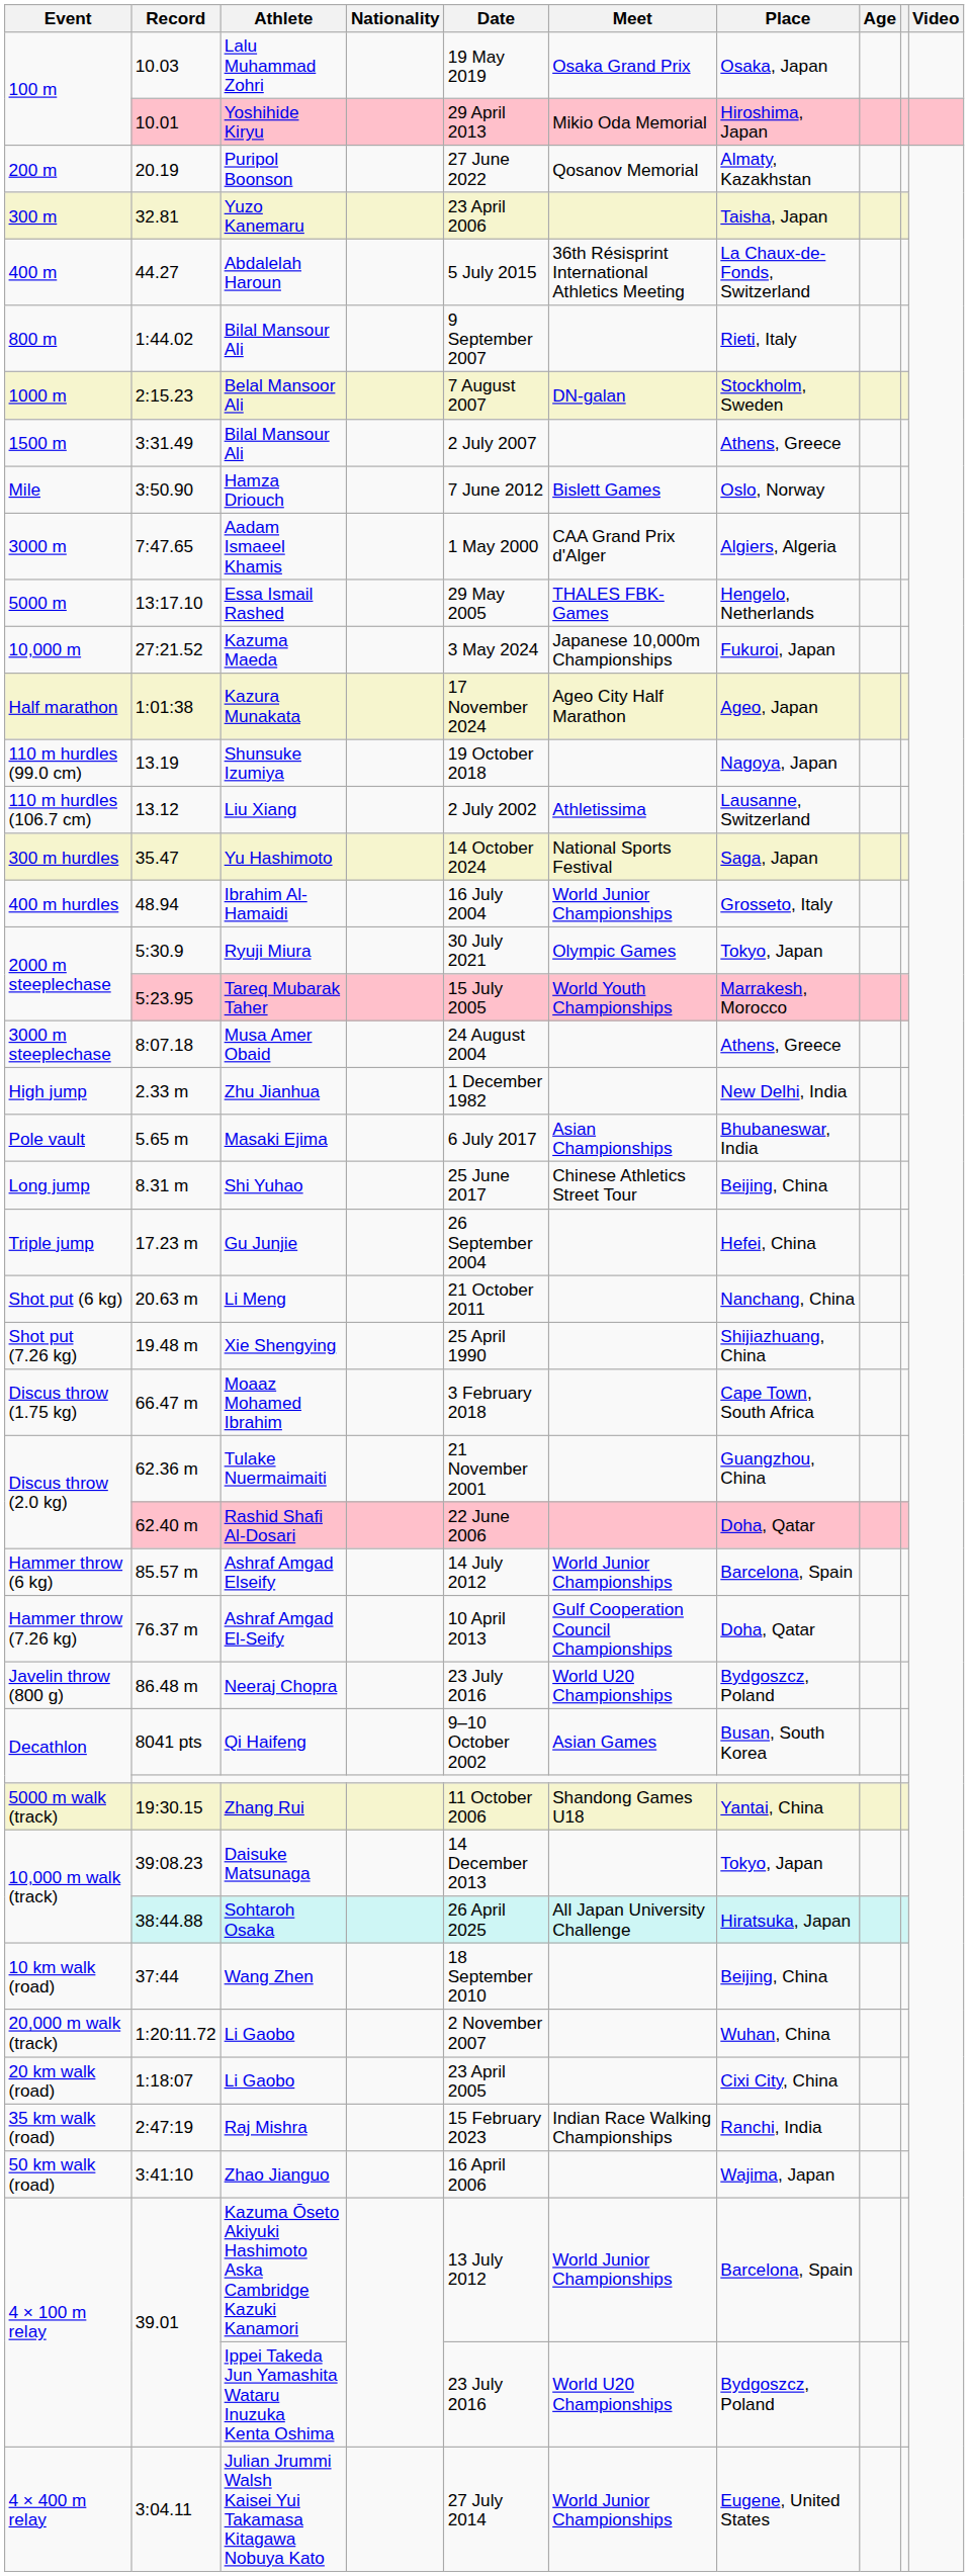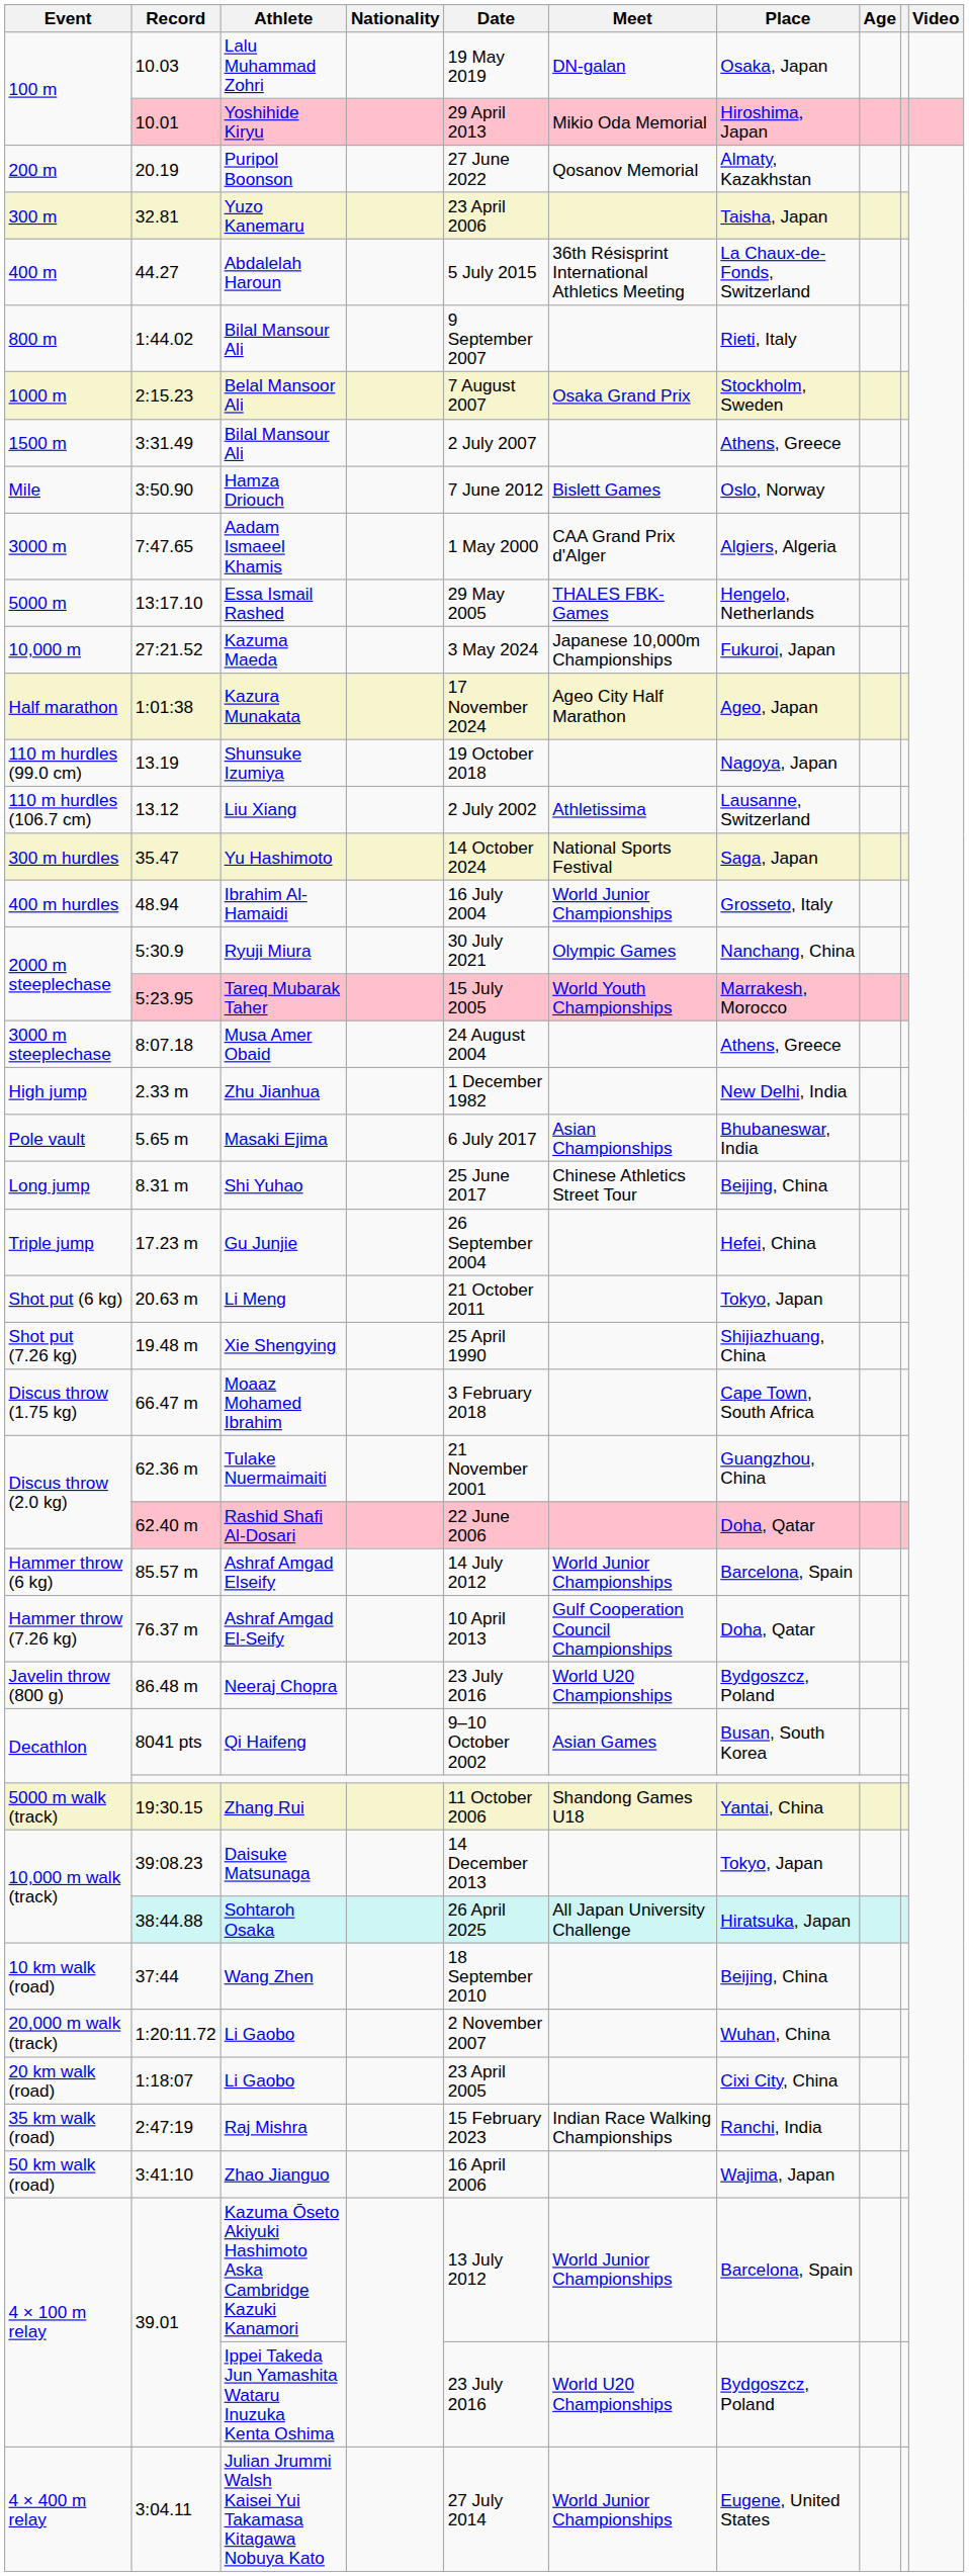Lalu Muhammad Zohri | Meet: Osaka Grand Prix -> DN-galan
Belal Mansoor Ali | Meet: DN-galan -> Osaka Grand Prix
Ryuji Miura | Place: Tokyo, Japan -> Nanchang, China
Li Meng | Place: Nanchang, China -> Tokyo, Japan
